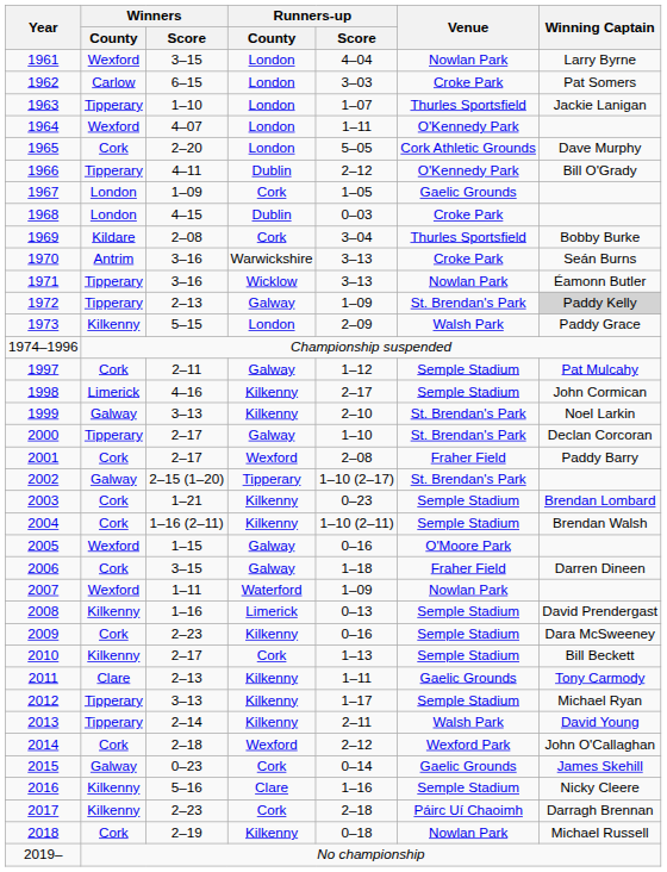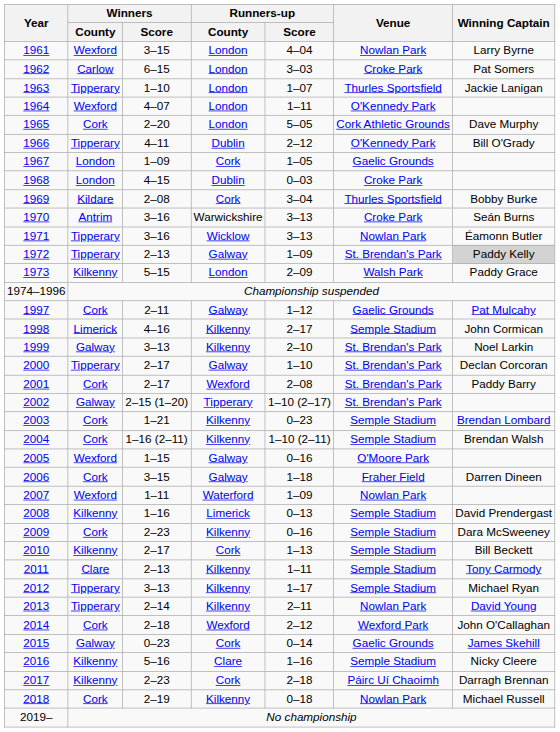1997 | Venue: Semple Stadium -> Gaelic Grounds
2001 | Venue: Fraher Field -> St. Brendan's Park
2011 | Venue: Gaelic Grounds -> Semple Stadium
2013 | Venue: Walsh Park -> Nowlan Park
